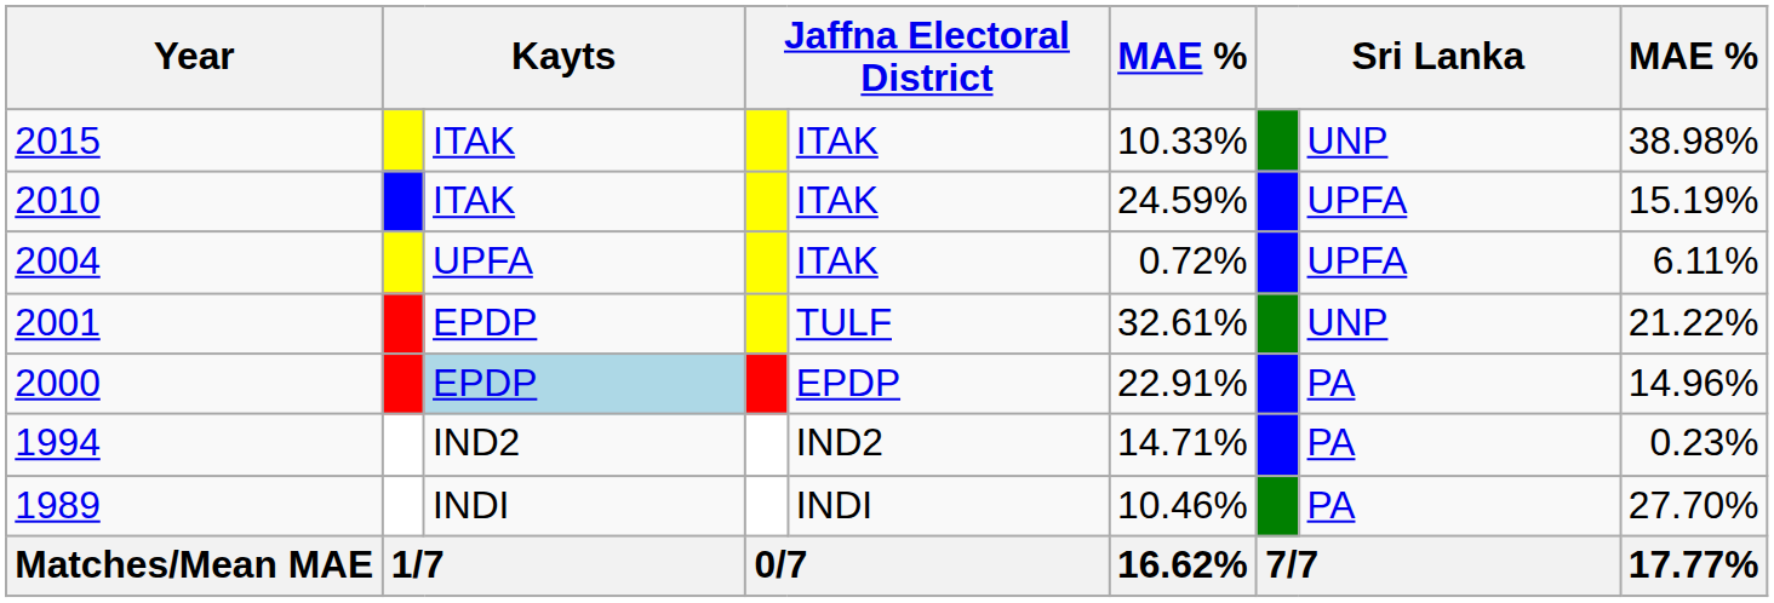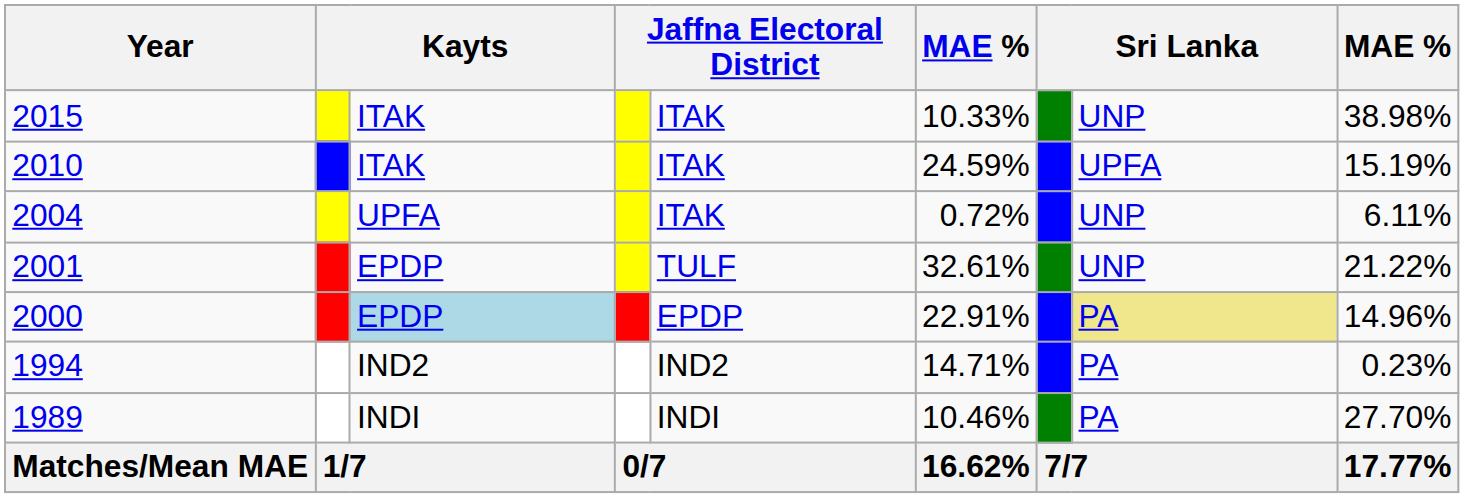2004 | column 8: UPFA -> UNP
2000 | column 8: no background -> khaki background
